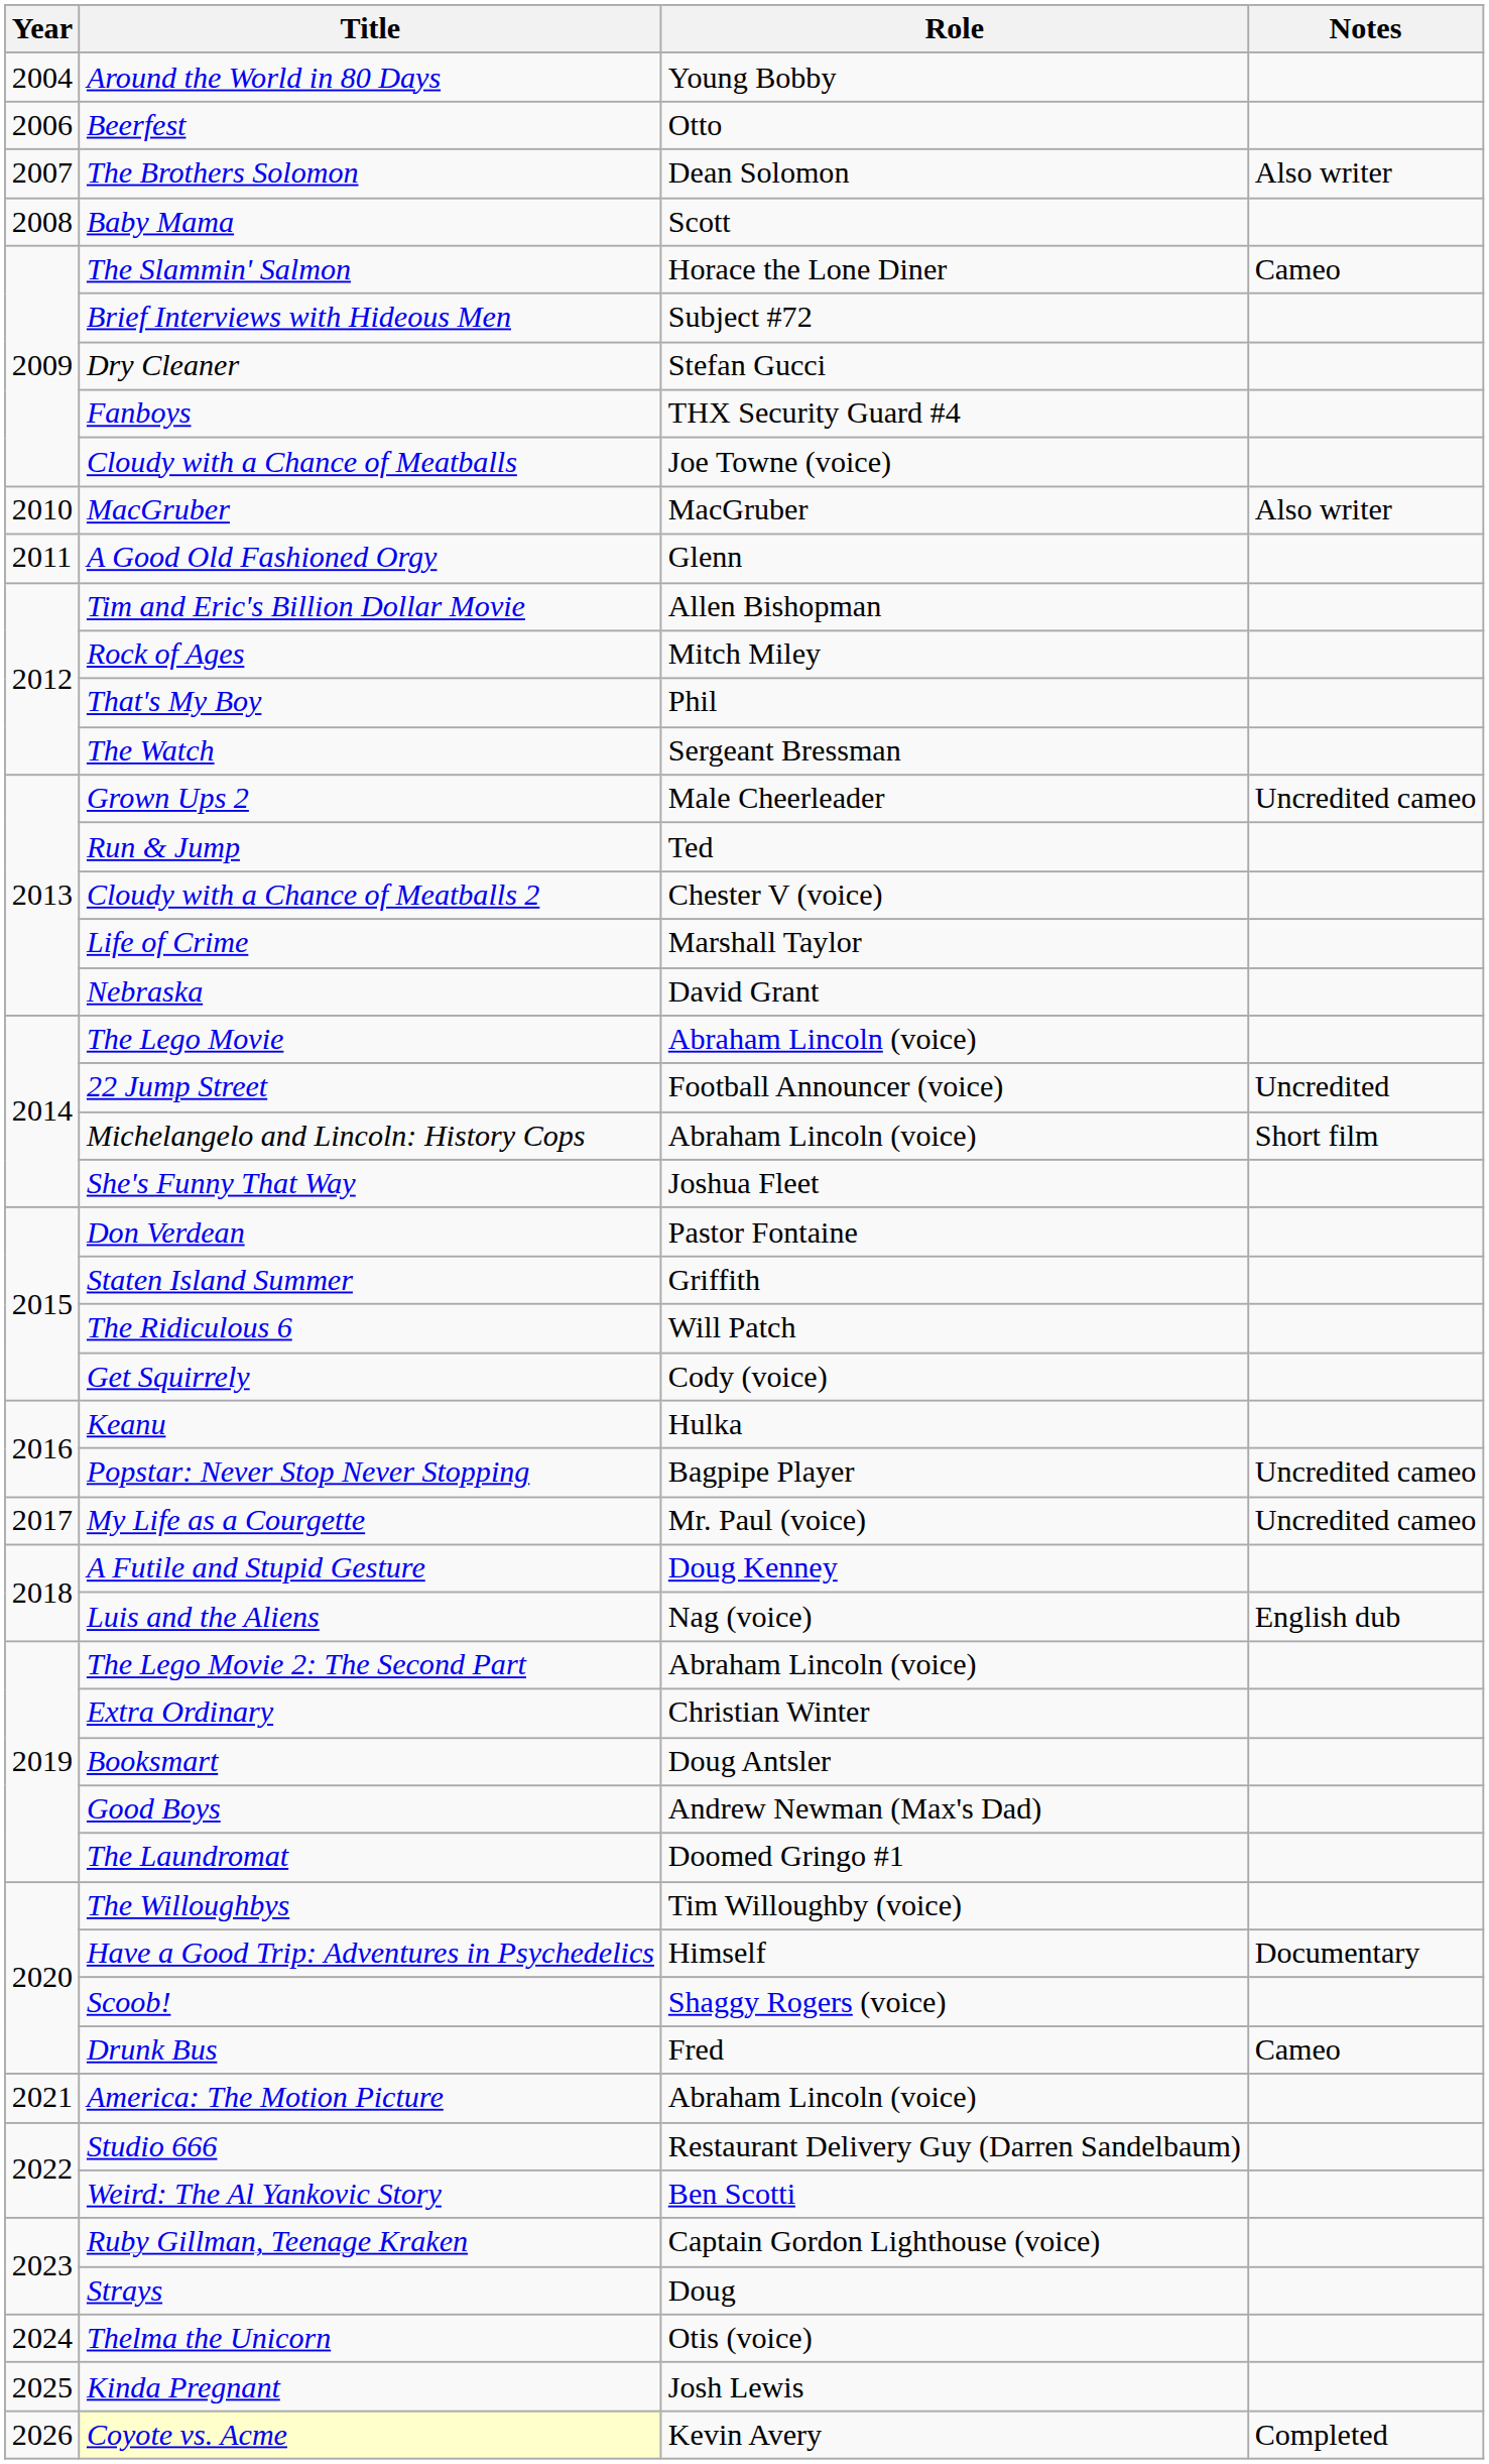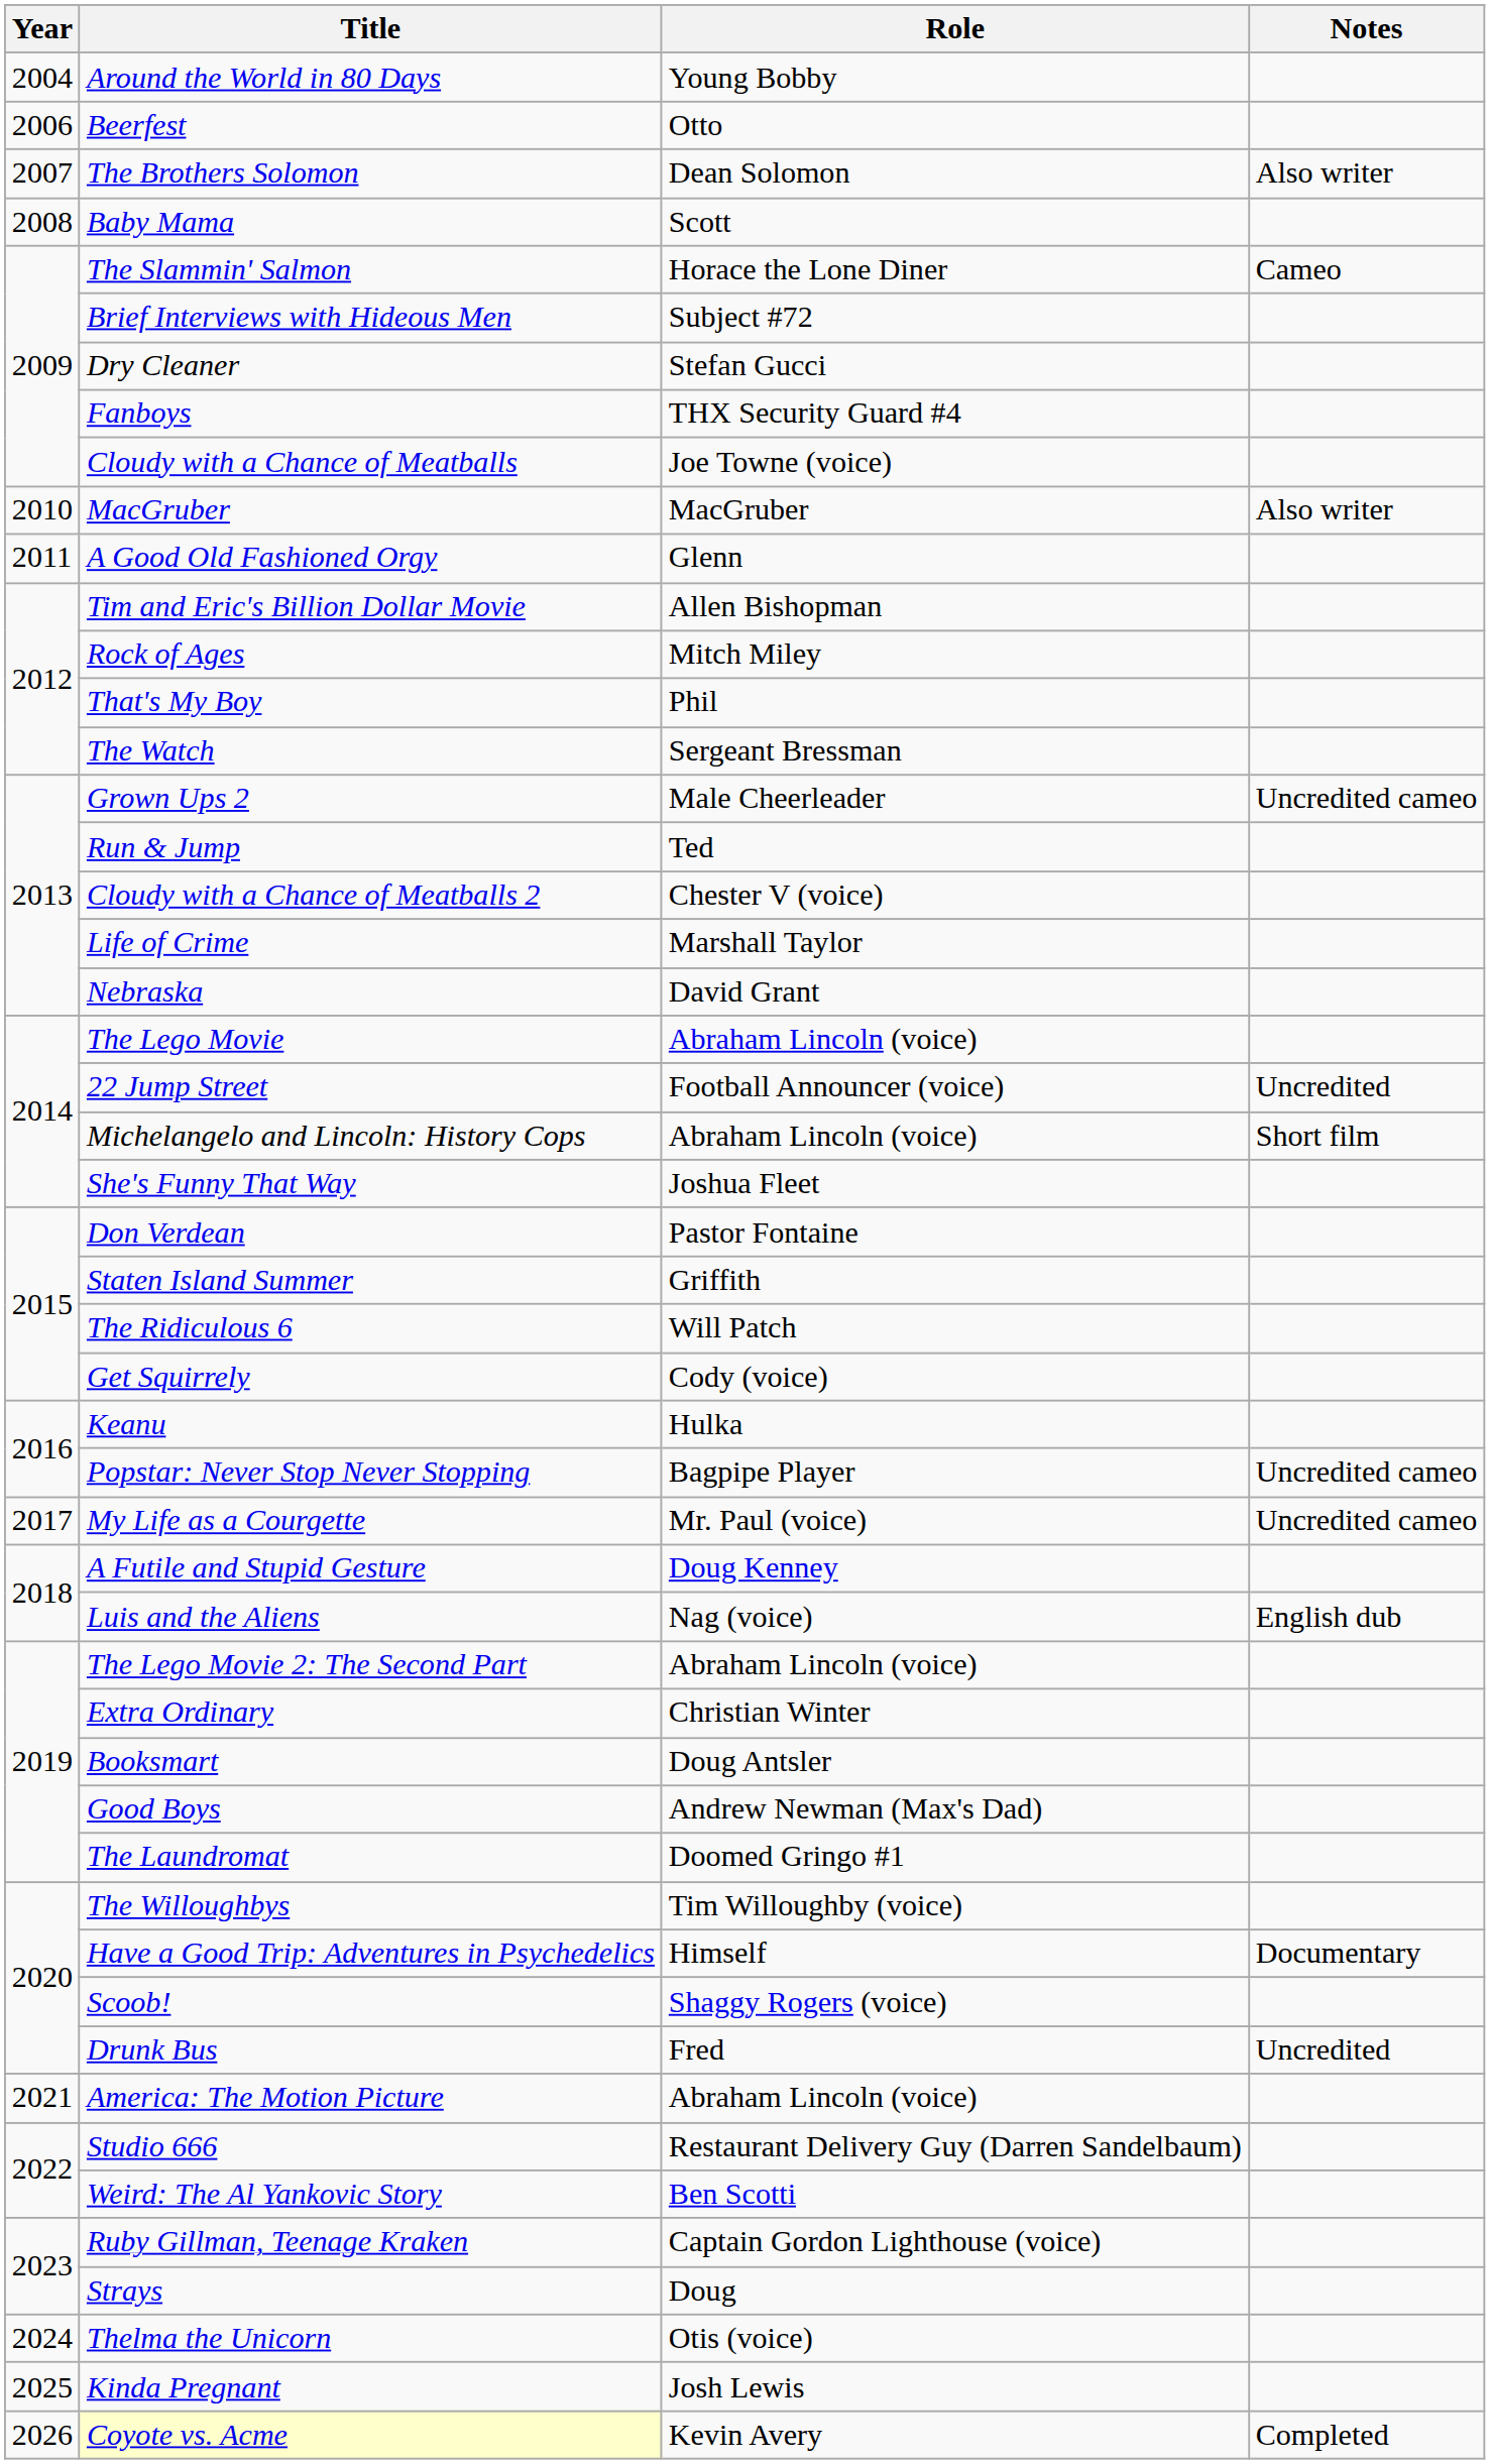Drunk Bus | Notes: Cameo -> Uncredited
